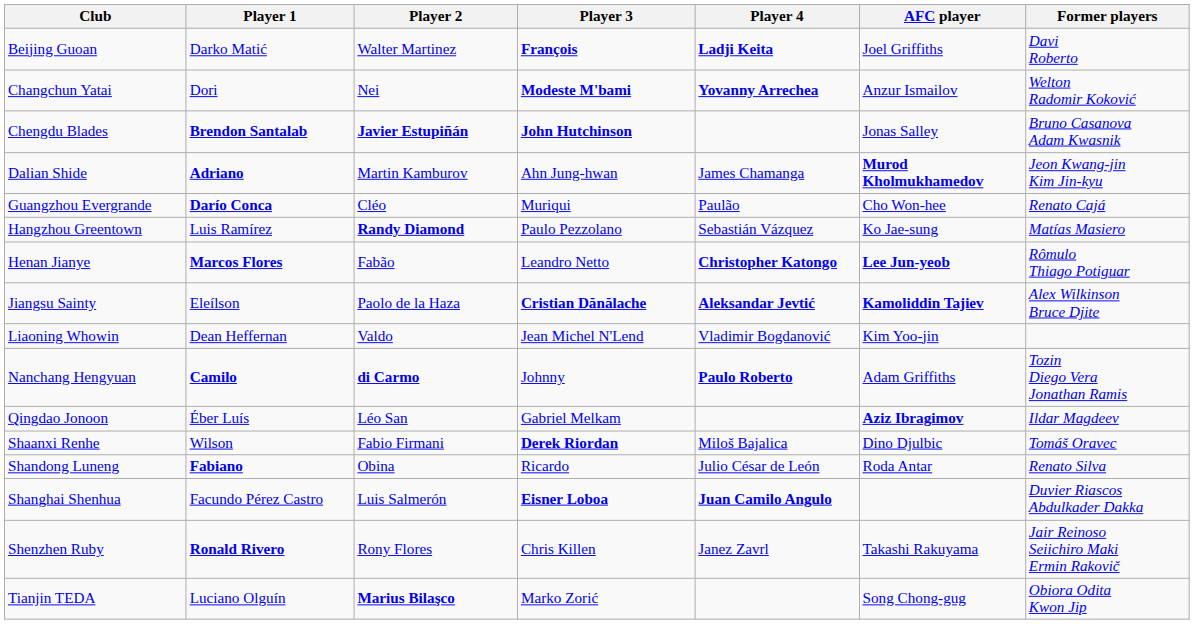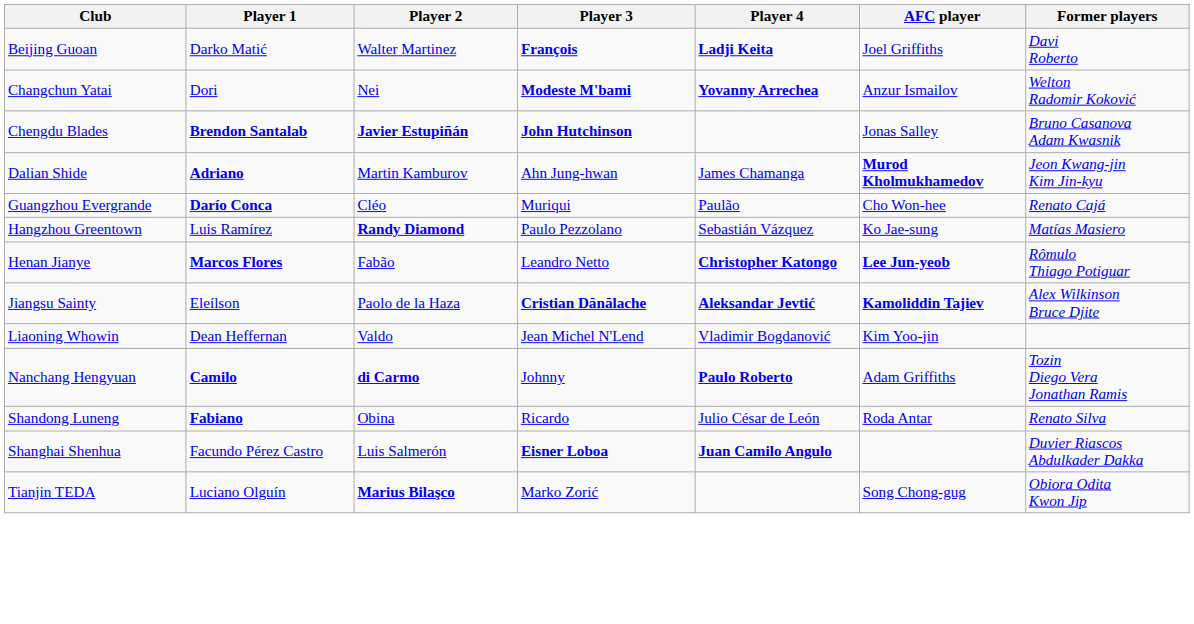- row: Qingdao Jonoon | Éber Luís | Léo San | Gabriel Melkam | Aziz Ibragimov | Ildar Magdeev
- row: Shaanxi Renhe | Wilson | Fabio Firmani | Derek Riordan | Miloš Bajalica | Dino Djulbic | Tomáš Oravec
- row: Shenzhen Ruby | Ronald Rivero | Rony Flores | Chris Killen | Janez Zavrl | Takashi Rakuyama | Jair Reinoso Seiichiro Maki Ermin Rakovič
